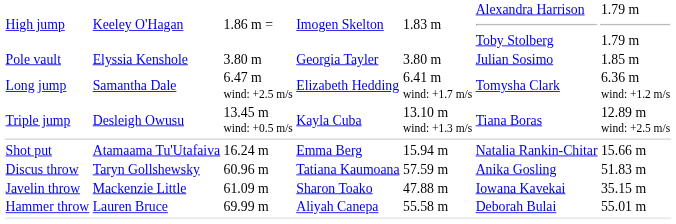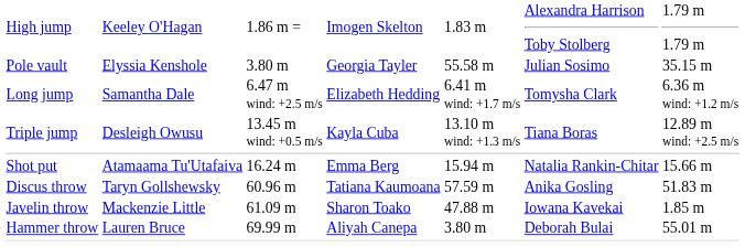Pole vault | column 5: 3.80 m -> 55.58 m
Pole vault | column 7: 1.85 m -> 35.15 m
Javelin throw | column 7: 35.15 m -> 1.85 m
Hammer throw | column 5: 55.58 m -> 3.80 m
